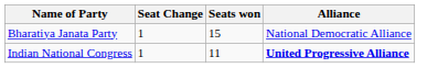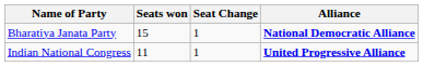columns swapped: Seats won <-> Seat Change
Bharatiya Janata Party | Alliance: normal -> bold
